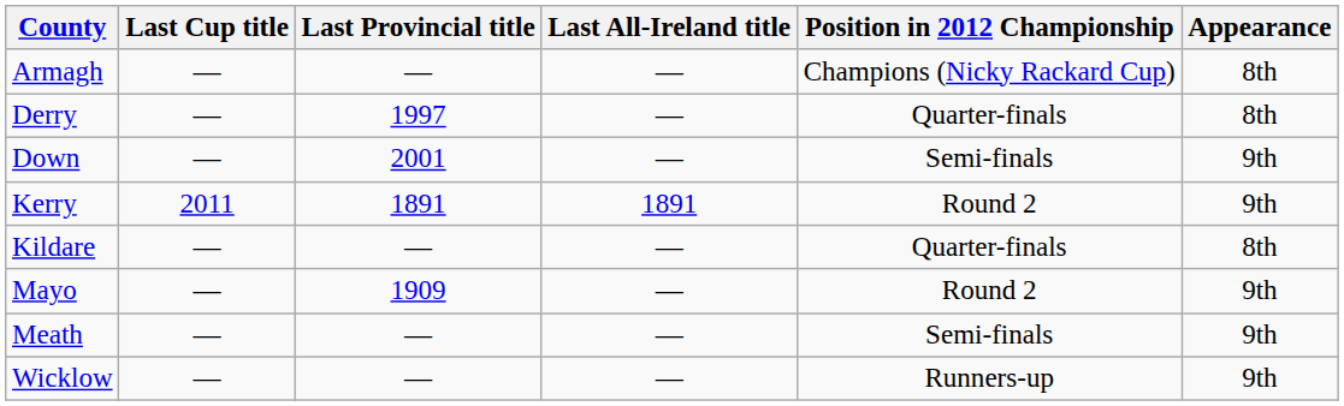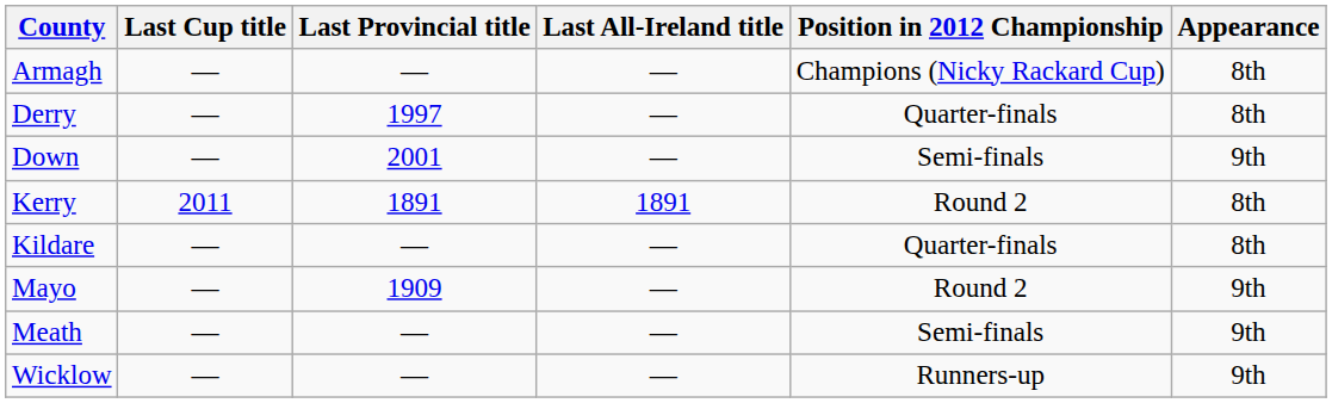Kerry | Appearance: 9th -> 8th
